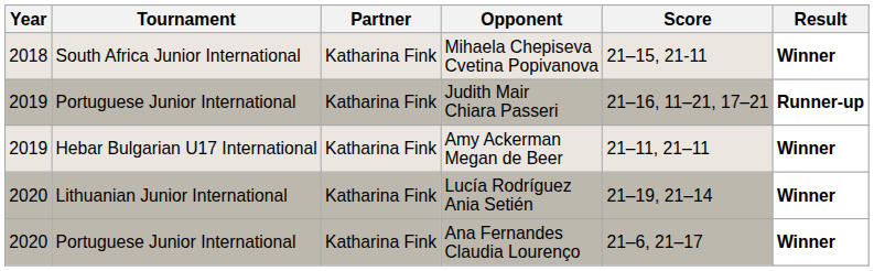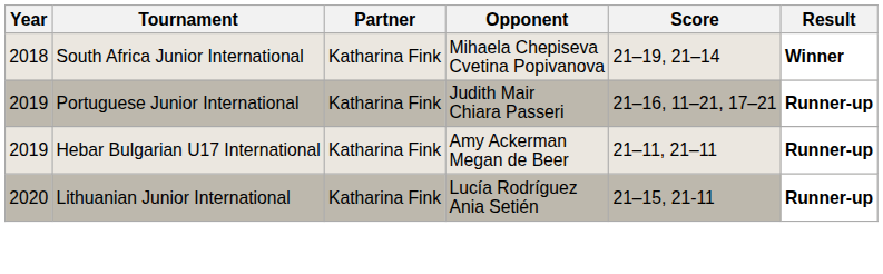Mihaela Chepiseva Cvetina Popivanova | Score: 21–15, 21-11 -> 21–19, 21–14
Amy Ackerman Megan de Beer | Result: Winner -> Runner-up
Lucía Rodríguez Ania Setién | Score: 21–19, 21–14 -> 21–15, 21-11
Lucía Rodríguez Ania Setién | Result: Winner -> Runner-up
- row: 2020 | Portuguese Junior International | Katharina Fink | Ana Fernandes Claudia Lourenço | 21–6, 21–17 | Winner
